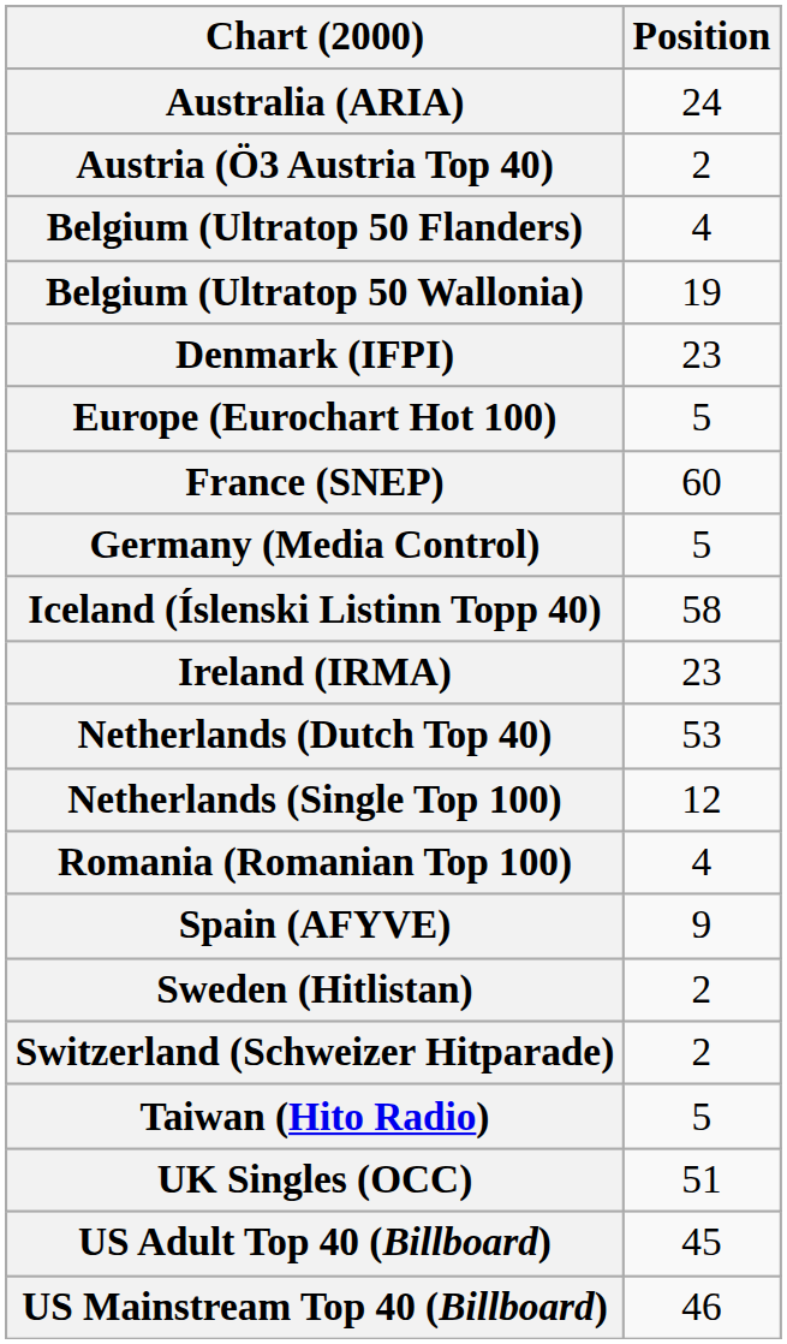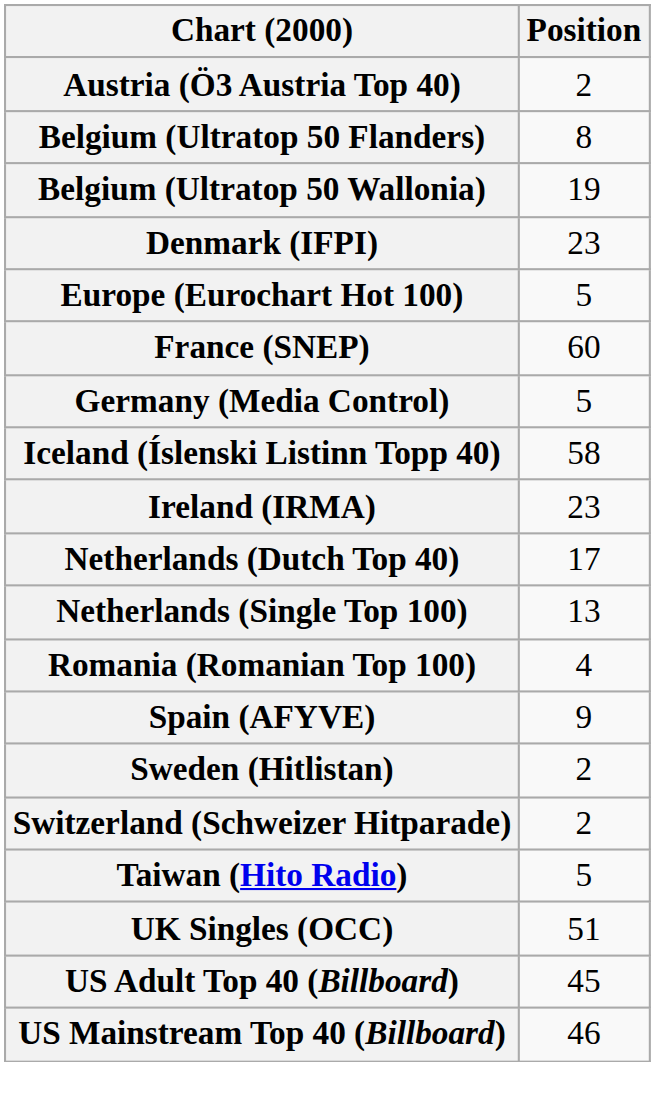- row: Australia (ARIA) | 24
Belgium (Ultratop 50 Flanders) | Position: 4 -> 8
Netherlands (Dutch Top 40) | Position: 53 -> 17
Netherlands (Single Top 100) | Position: 12 -> 13
